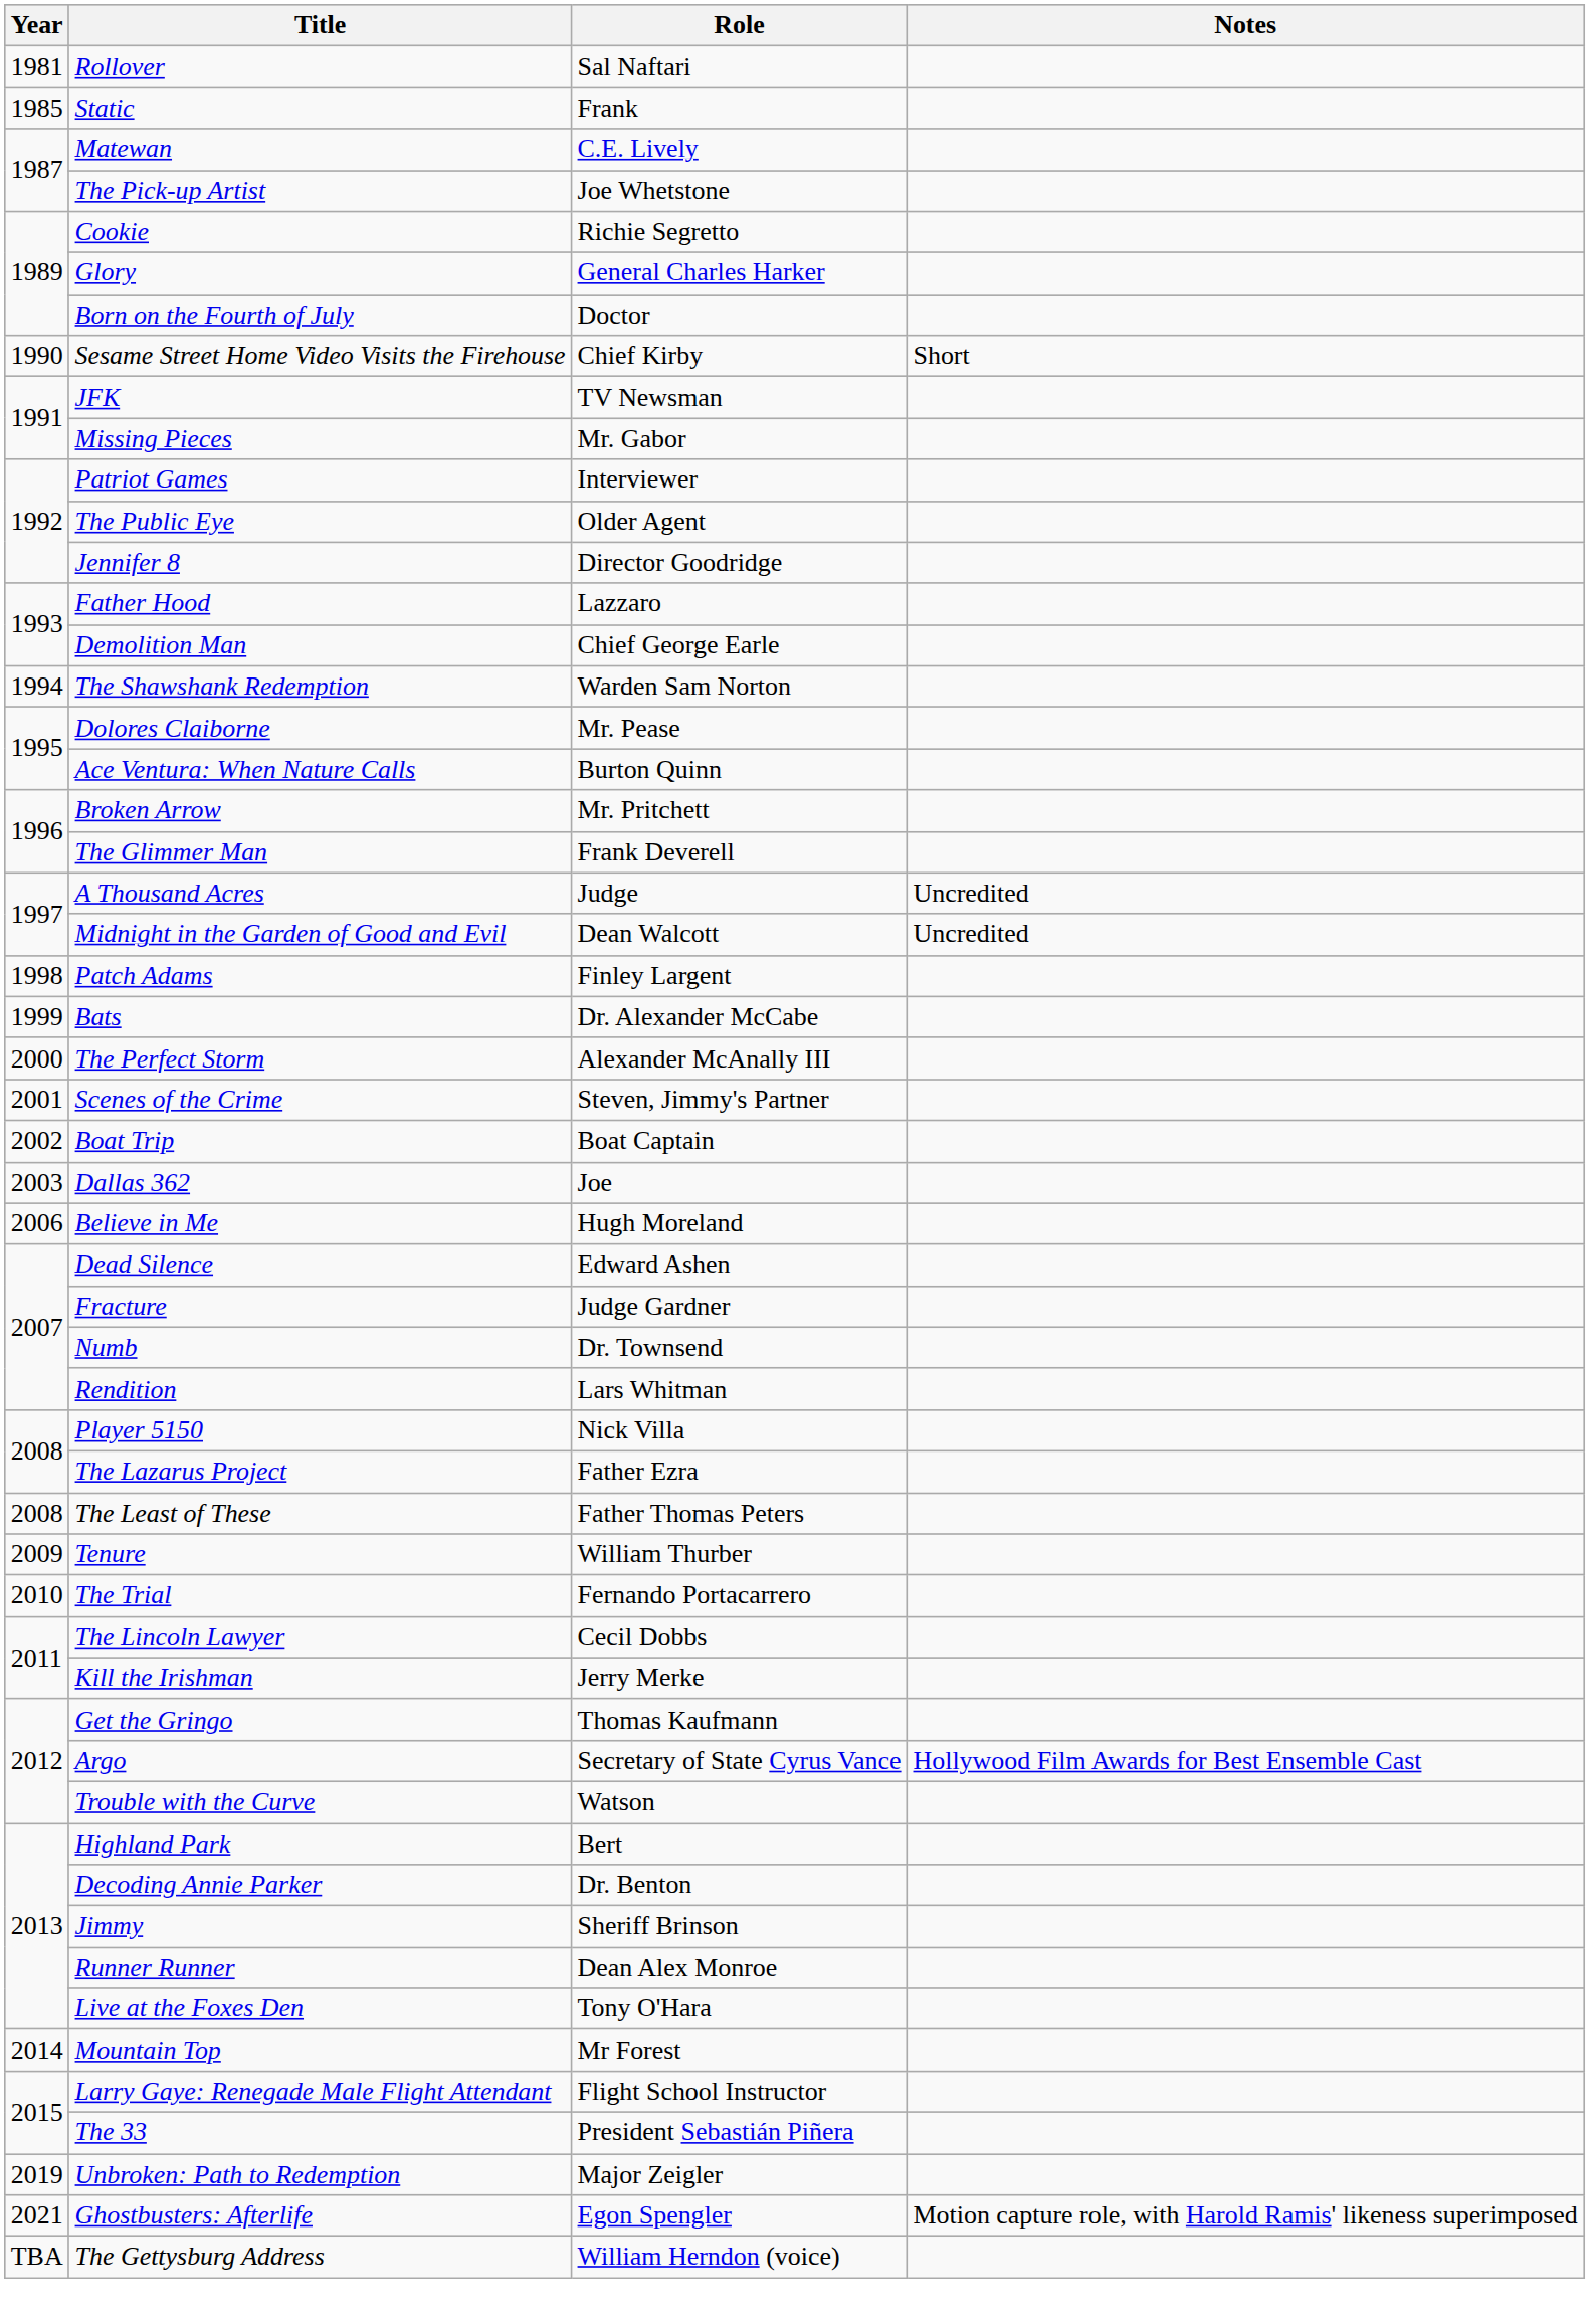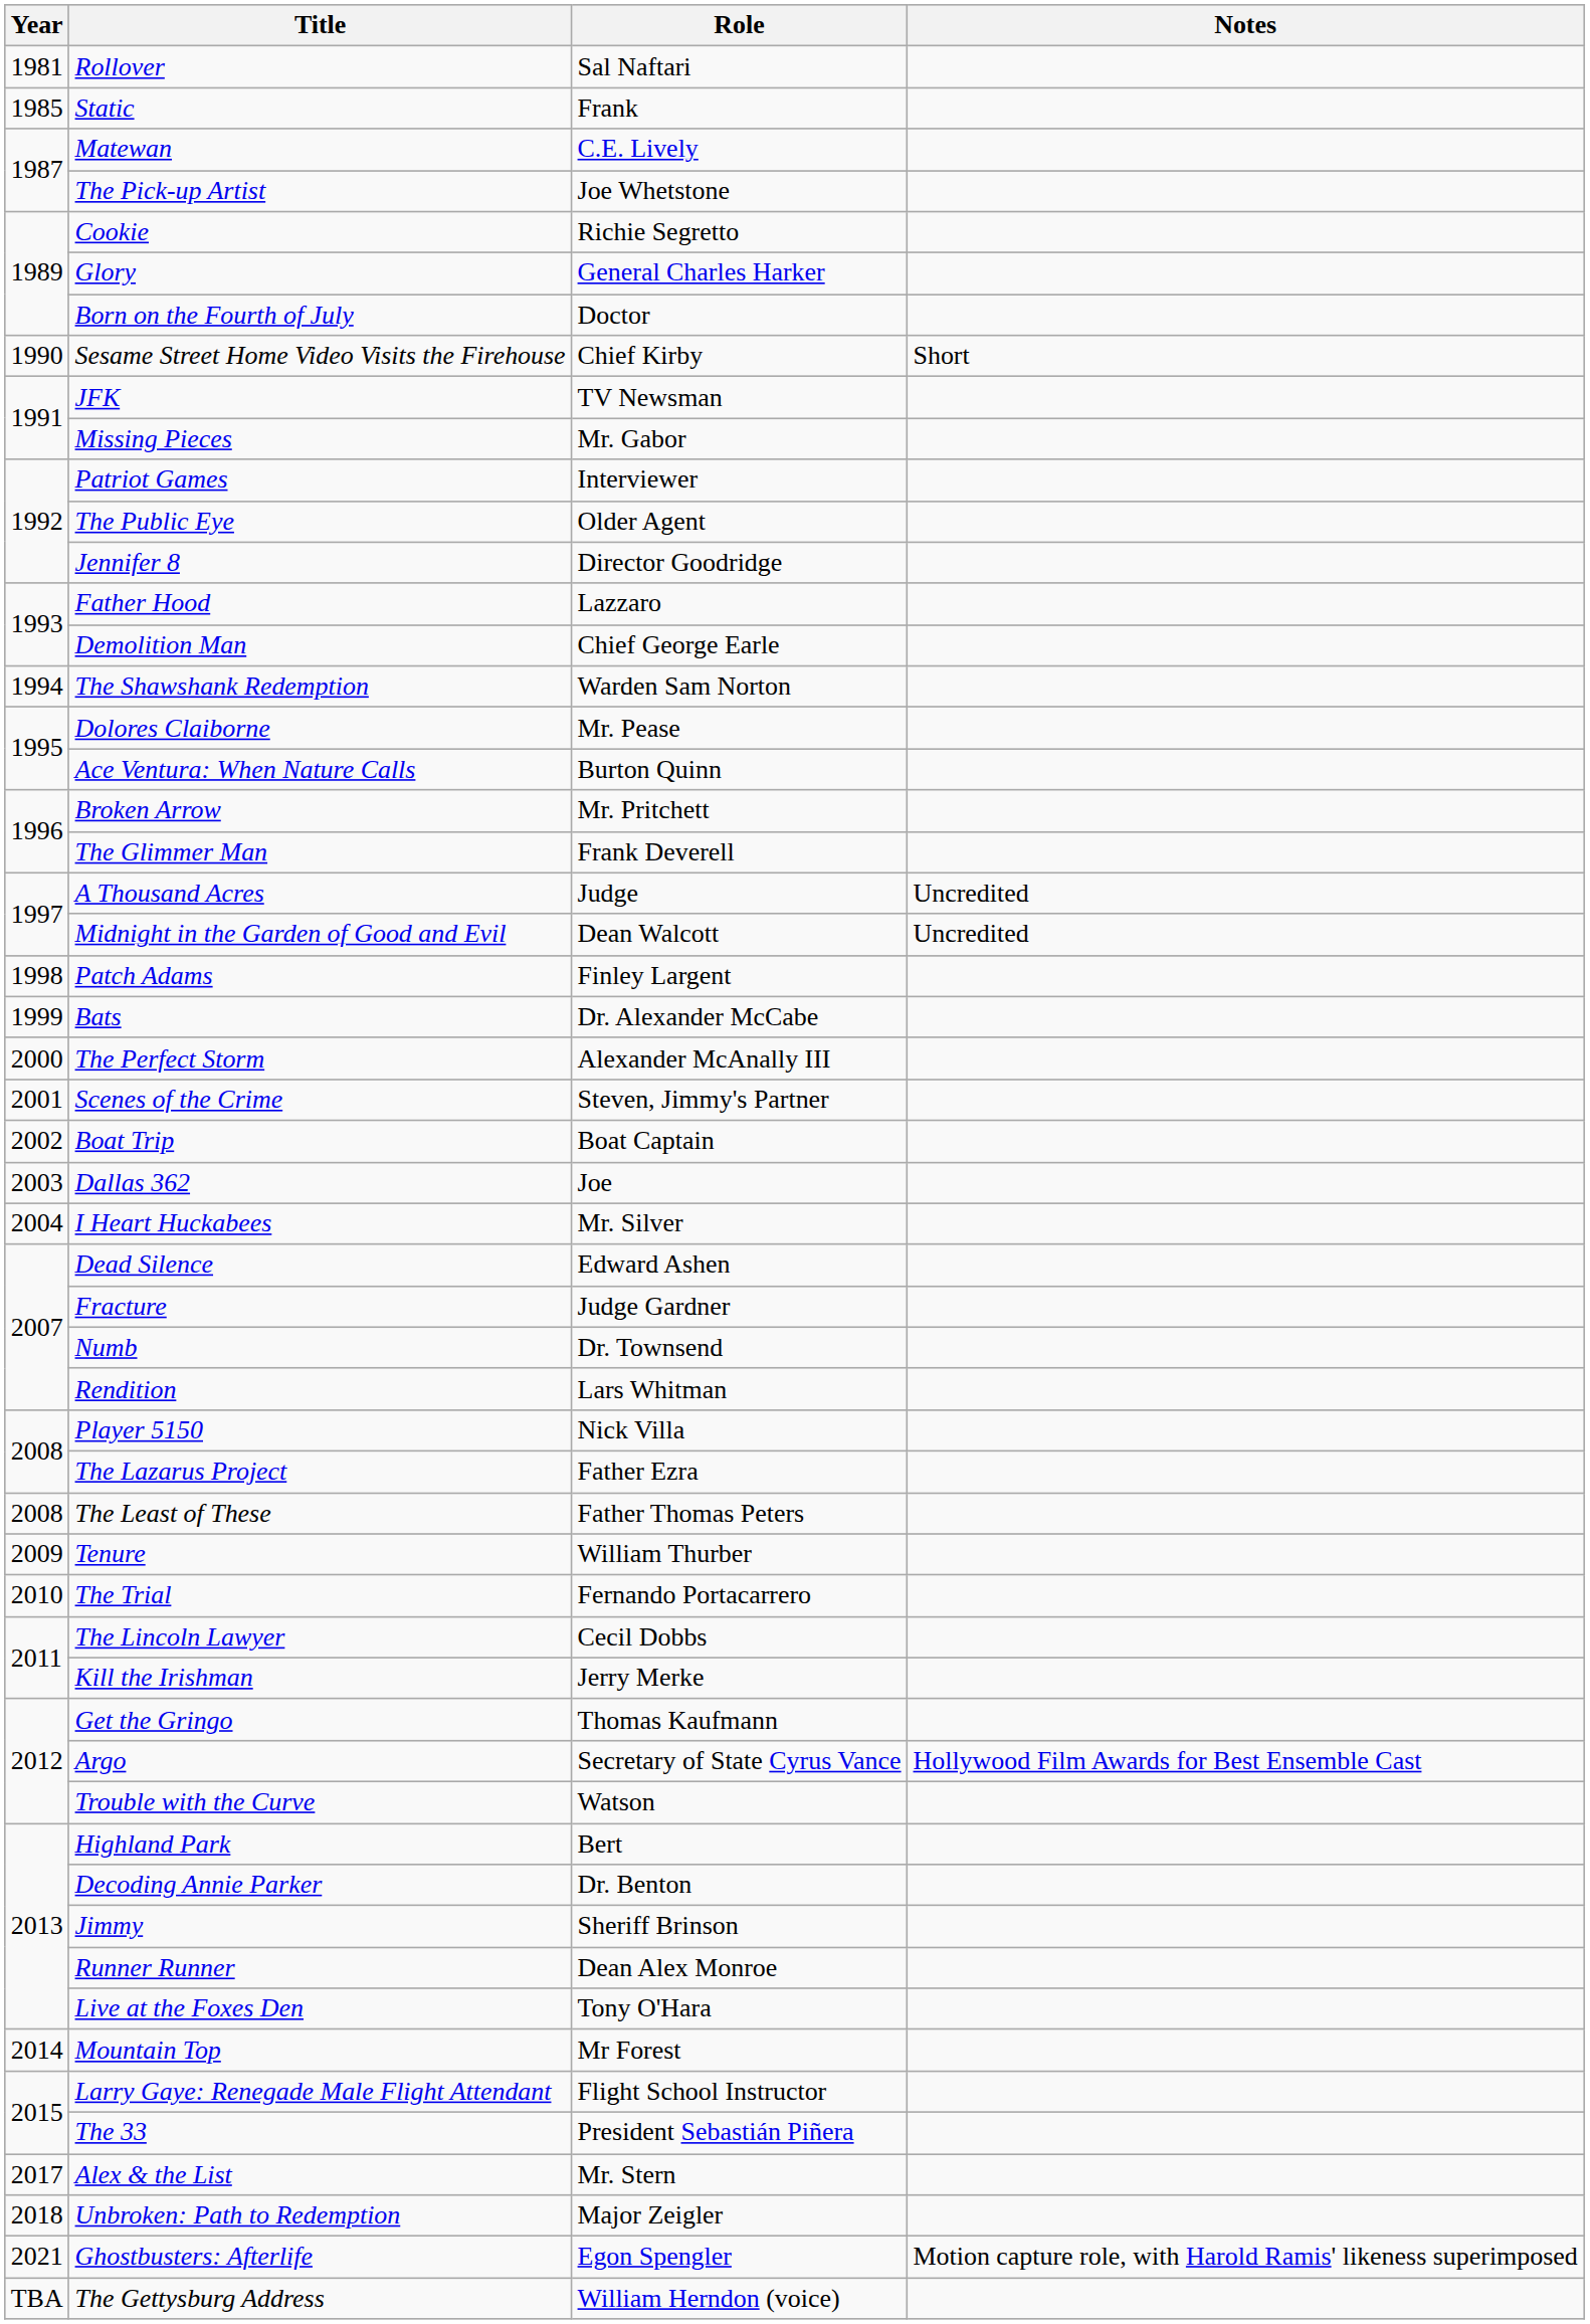+ row: 2004 | I Heart Huckabees | Mr. Silver
- row: 2006 | Believe in Me | Hugh Moreland
+ row: 2017 | Alex & the List | Mr. Stern
Unbroken: Path to Redemption | Year: 2019 -> 2018
